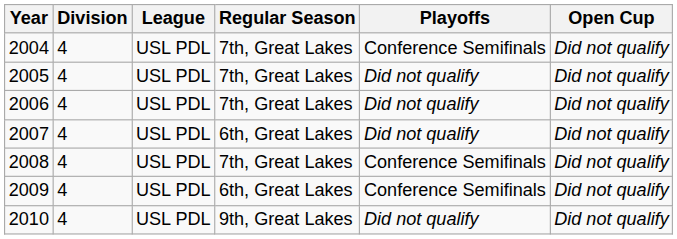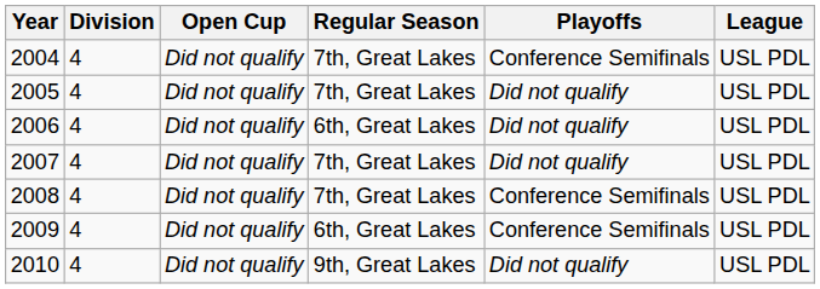columns swapped: League <-> Open Cup
2006 | Regular Season: 7th, Great Lakes -> 6th, Great Lakes
2007 | Regular Season: 6th, Great Lakes -> 7th, Great Lakes
